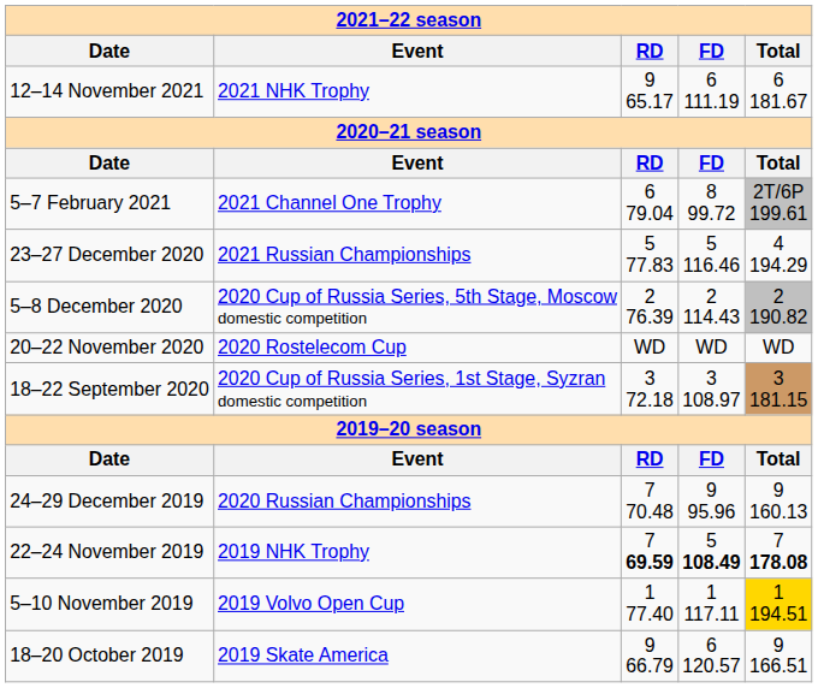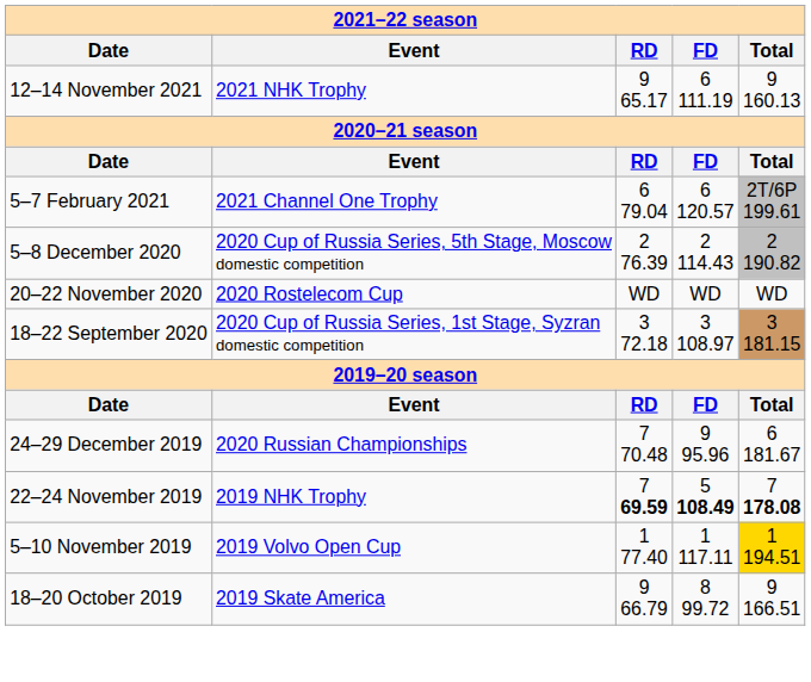12–14 November 2021 | column 5: 6 181.67 -> 9 160.13
5–7 February 2021 | column 4: 8 99.72 -> 6 120.57
- row: 23–27 December 2020 | 2021 Russian Championships | 5 77.83 | 5 116.46 | 4 194.29
24–29 December 2019 | column 5: 9 160.13 -> 6 181.67
18–20 October 2019 | column 4: 6 120.57 -> 8 99.72
